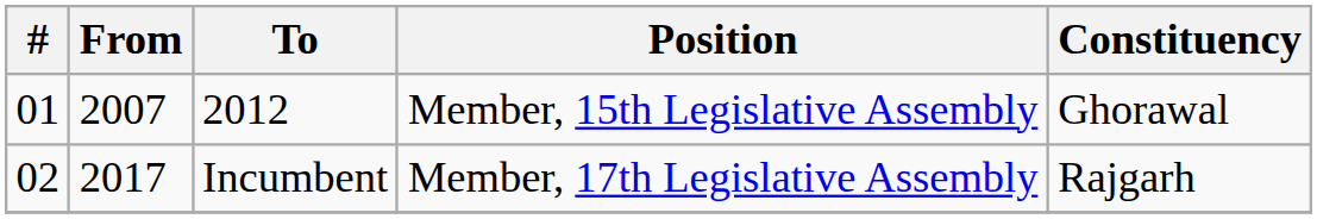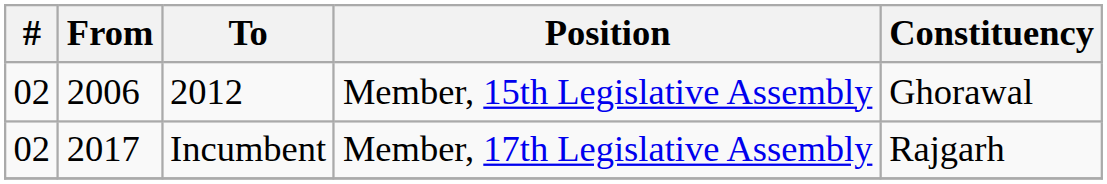2012 | #: 01 -> 02
2012 | From: 2007 -> 2006
